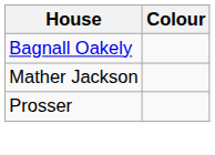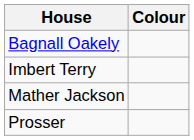+ row: Imbert Terry
